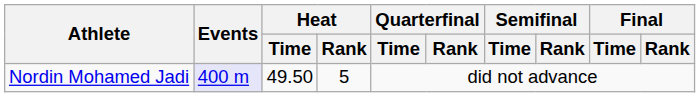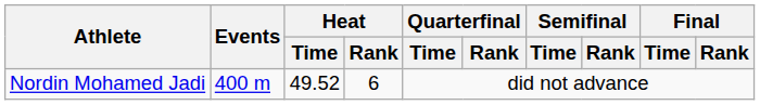Nordin Mohamed Jadi | Events: lavender background -> no background
Nordin Mohamed Jadi | Heat / Time: 49.50 -> 49.52
Nordin Mohamed Jadi | Heat / Rank: 5 -> 6
